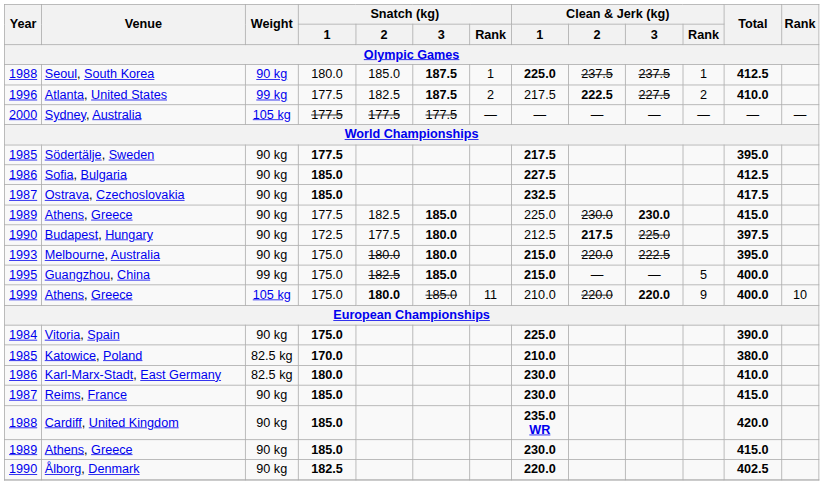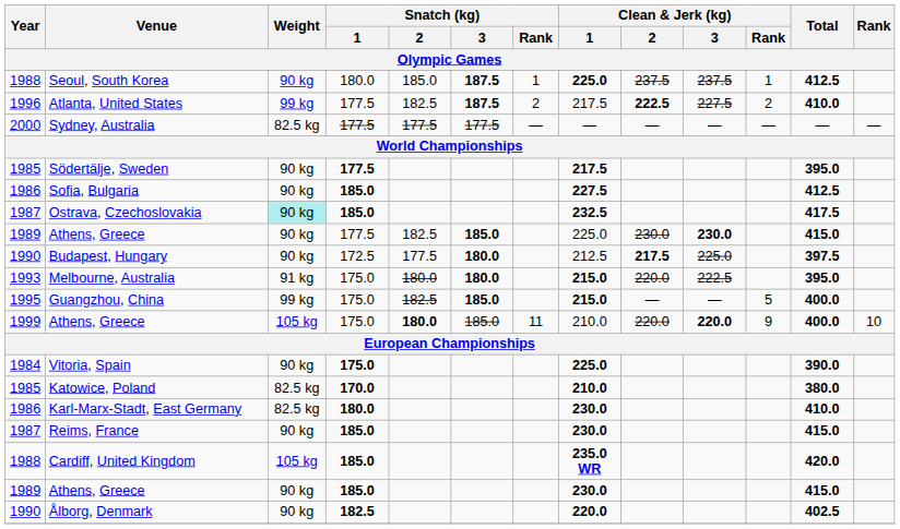Sydney, Australia | Weight: 105 kg -> 82.5 kg
Ostrava, Czechoslovakia | Weight: no background -> paleturquoise background
Melbourne, Australia | Weight: 90 kg -> 91 kg
Cardiff, United Kingdom | Weight: 90 kg -> 105 kg
